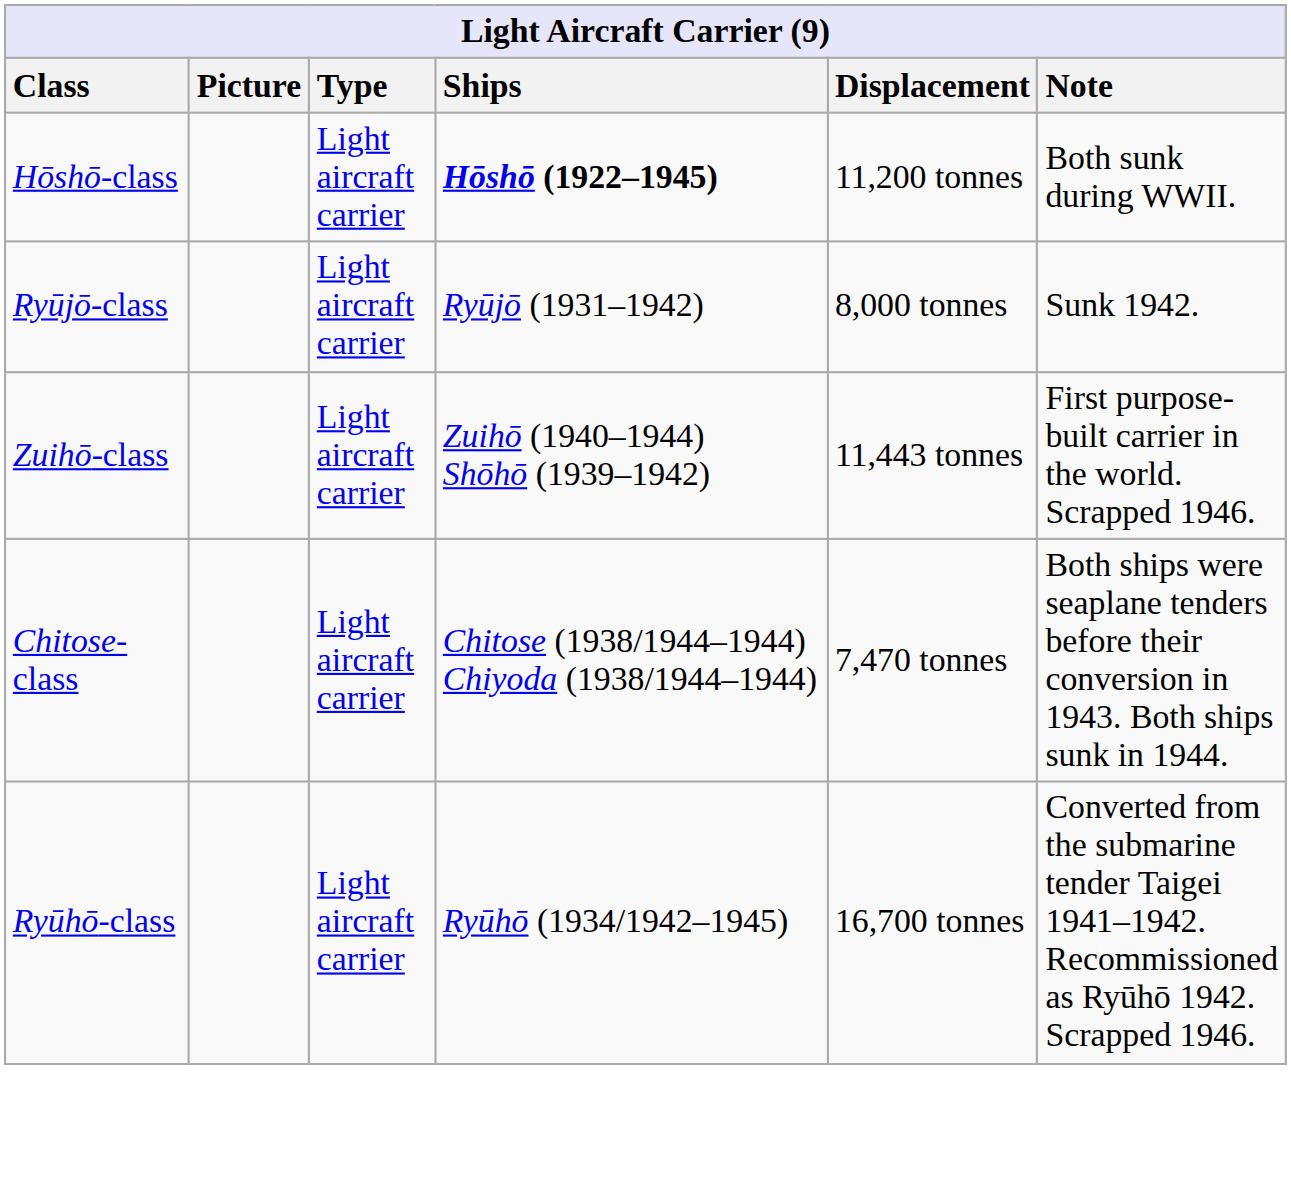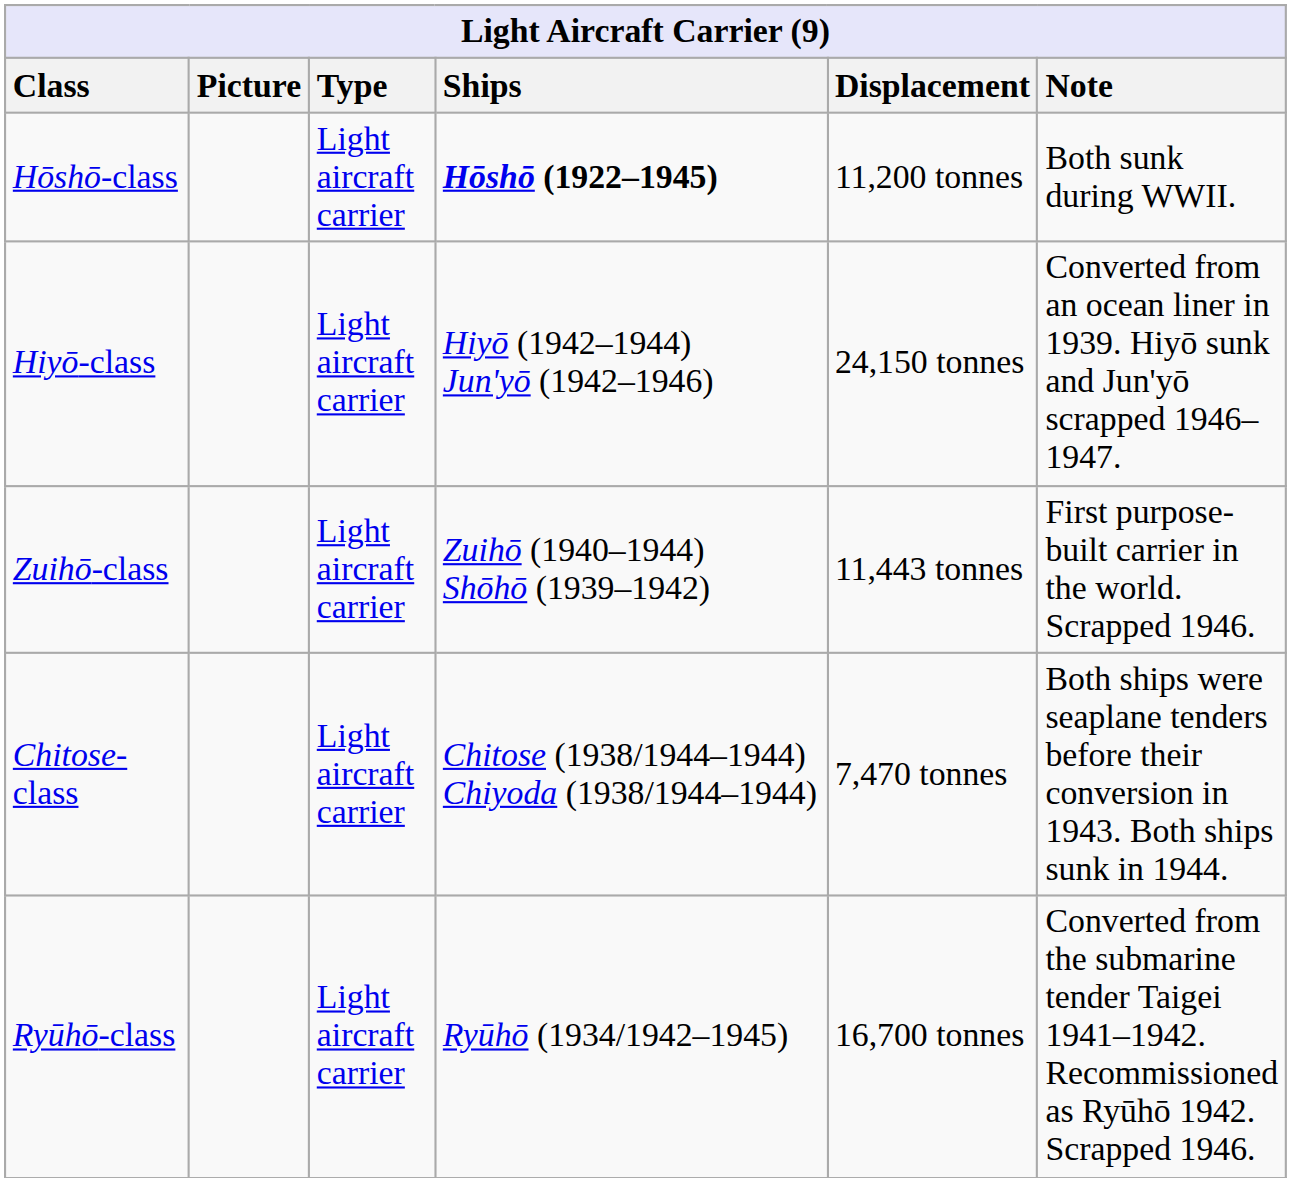- row: Ryūjō-class | Light aircraft carrier | Ryūjō (1931–1942) | 8,000 tonnes | Sunk 1942.
+ row: Hiyō-class | Light aircraft carrier | Hiyō (1942–1944) Jun'yō (1942–1946) | 24,150 tonnes | Converted from an ocean liner in 1939. Hiyō sunk and Jun'yō scrapped 1946–1947.
